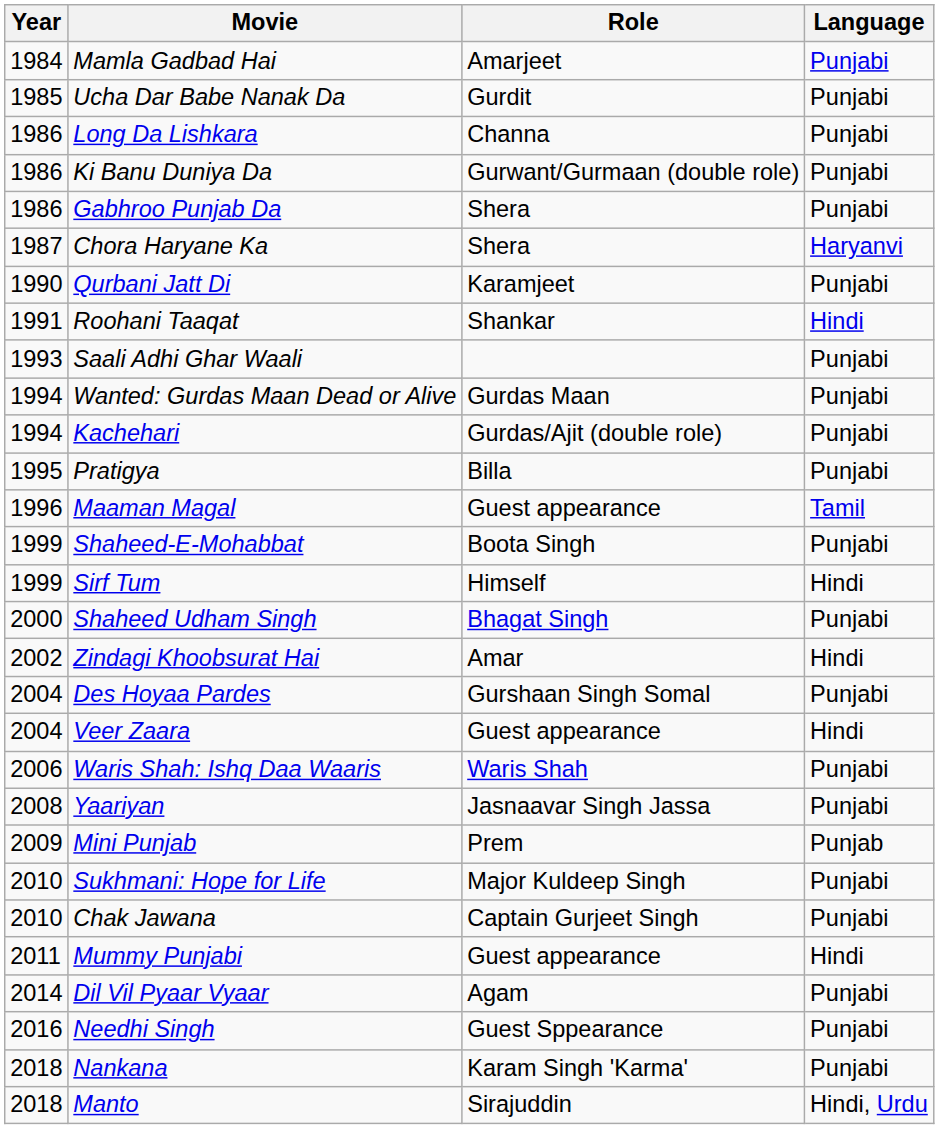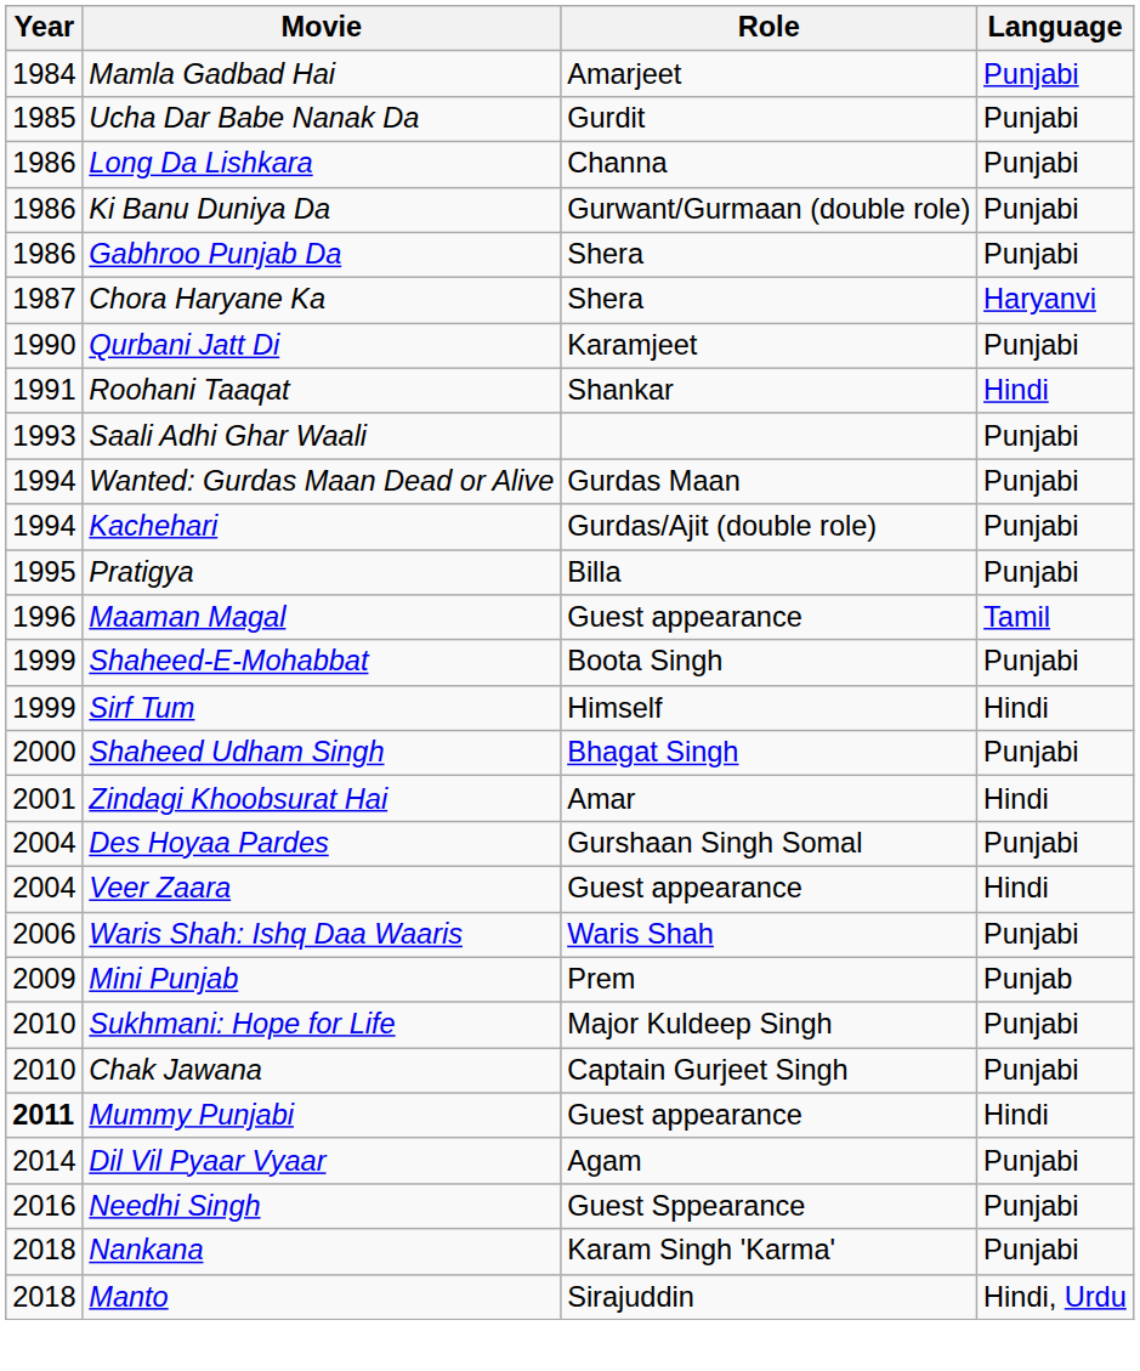Zindagi Khoobsurat Hai | Year: 2002 -> 2001
- row: 2008 | Yaariyan | Jasnaavar Singh Jassa | Punjabi
Mummy Punjabi | Year: normal -> bold
